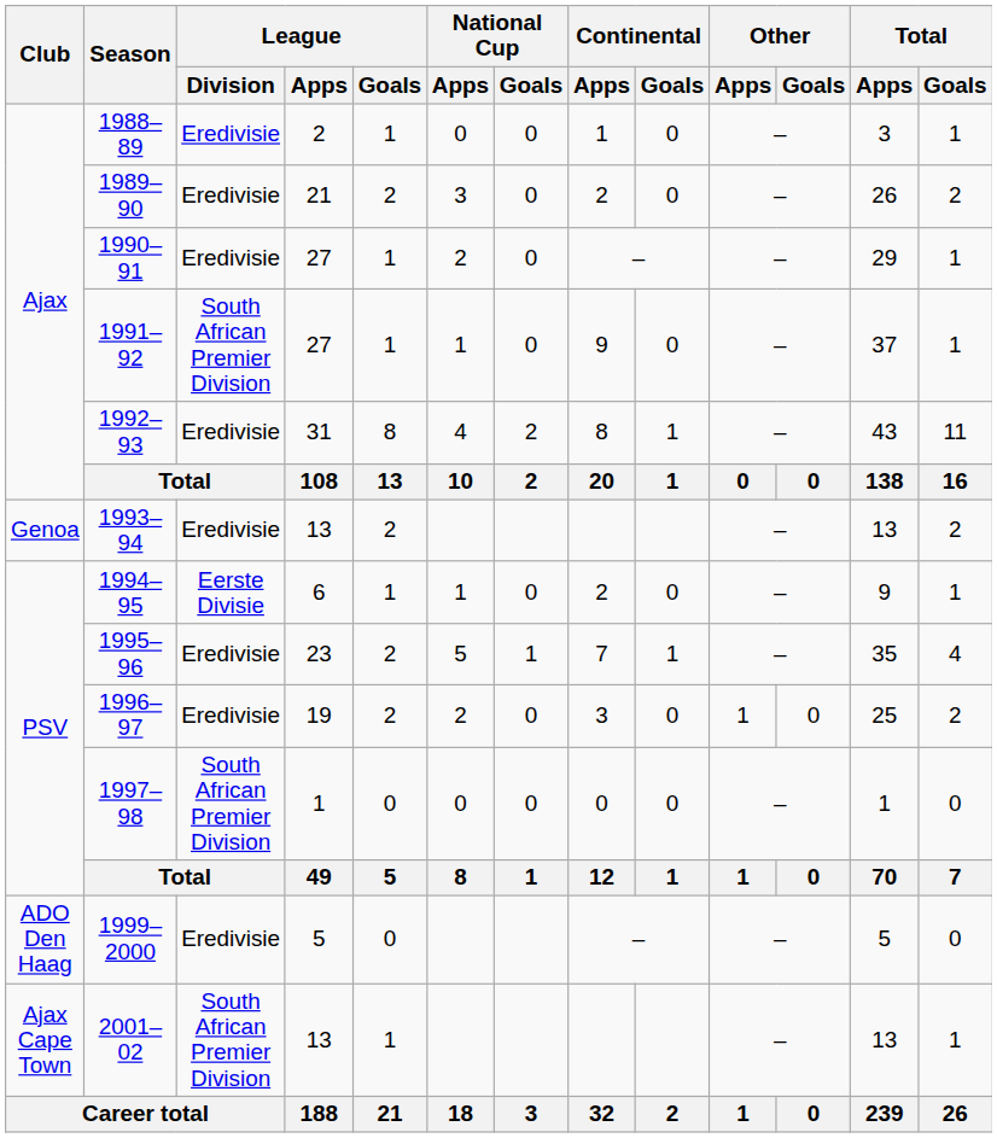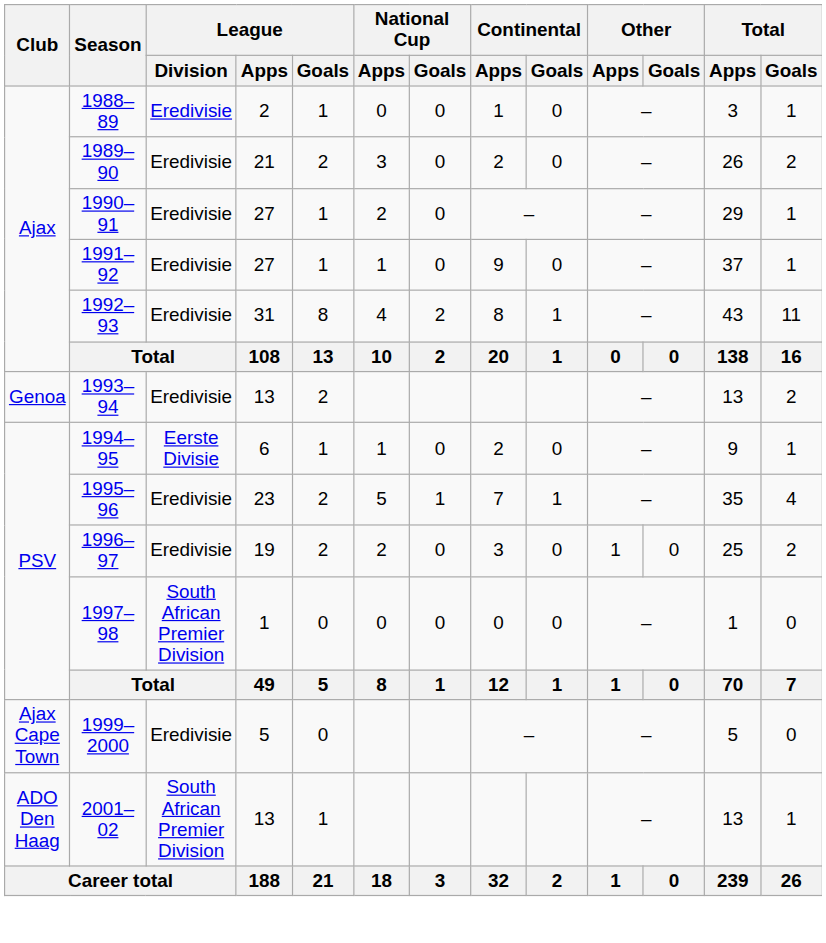1991–92 | League / Division: South African Premier Division -> Eredivisie
1999–2000 | Club: ADO Den Haag -> Ajax Cape Town
2001–02 | Club: Ajax Cape Town -> ADO Den Haag
